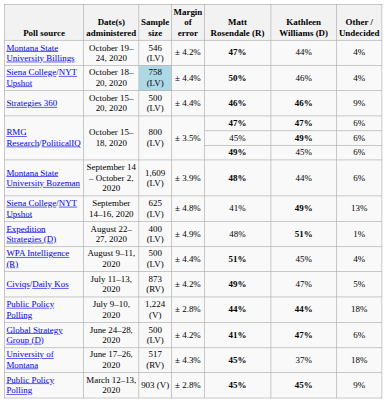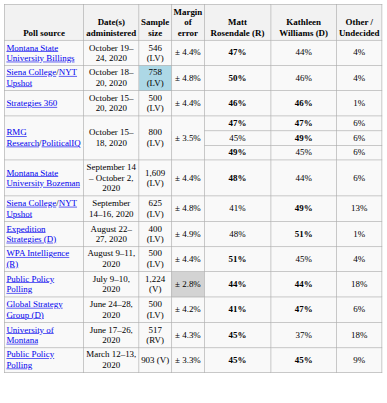October 19–24, 2020 | Margin of error: ± 4.2% -> ± 4.4%
October 18–20, 2020 | Margin of error: ± 4.4% -> ± 4.8%
October 15–20, 2020 | Other / Undecided: 9% -> 1%
September 14 – October 2, 2020 | Margin of error: ± 3.9% -> ± 4.4%
- row: Civiqs/Daily Kos | July 11–13, 2020 | 873 (RV) | ± 4.2% | 49% | 47% | 5%
July 9–10, 2020 | Margin of error: no background -> lightgrey background
March 12–13, 2020 | Margin of error: ± 2.8% -> ± 3.3%
